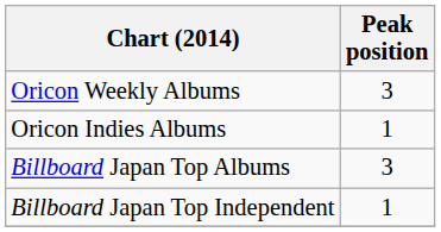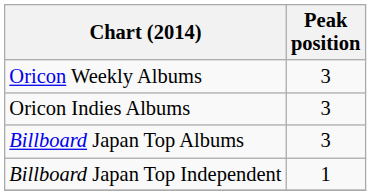Oricon Indies Albums | Peak position: 1 -> 3
